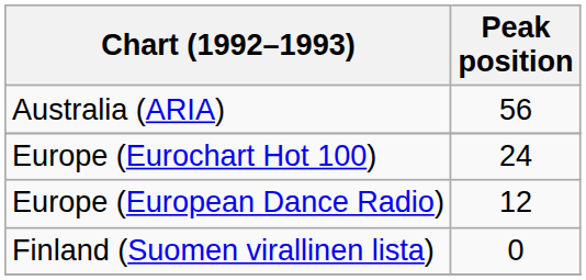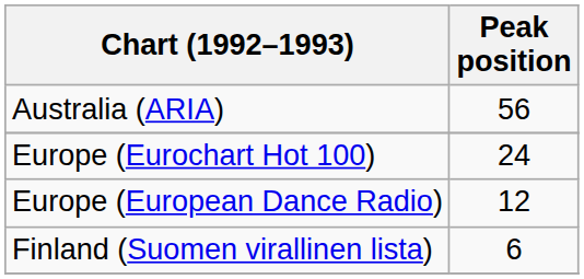Finland (Suomen virallinen lista) | Peak position: 0 -> 6
